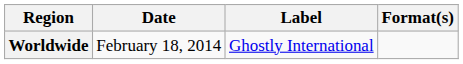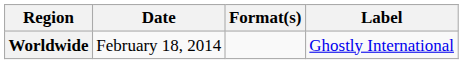columns swapped: Format(s) <-> Label
